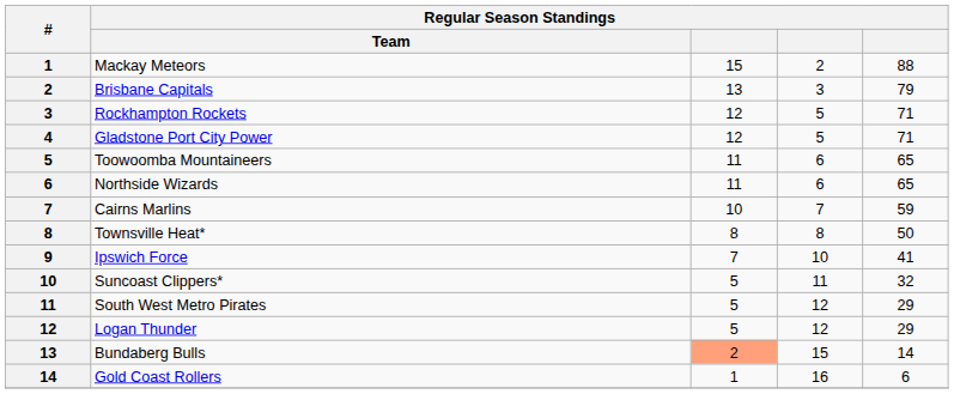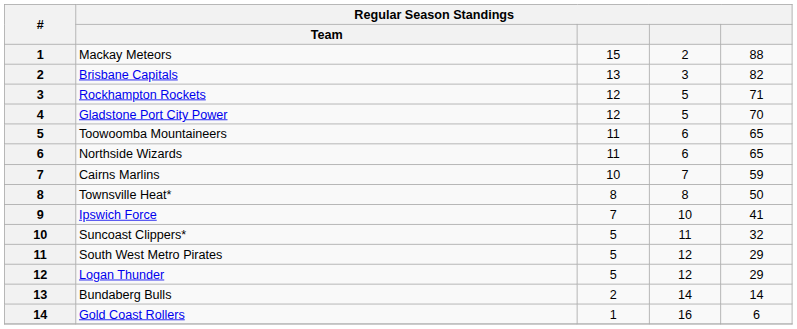Brisbane Capitals | column 5: 79 -> 82
Gladstone Port City Power | column 5: 71 -> 70
Bundaberg Bulls | column 3: lightsalmon background -> no background
Bundaberg Bulls | column 4: 15 -> 14
